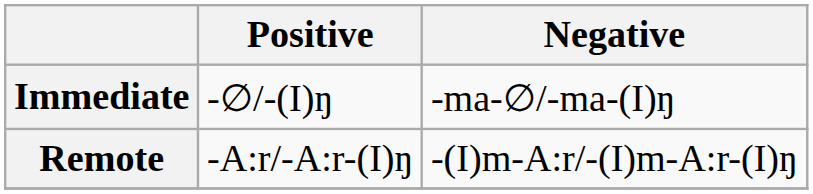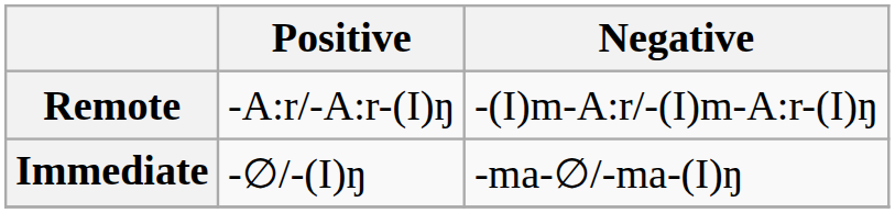rows swapped: Immediate <-> Remote
